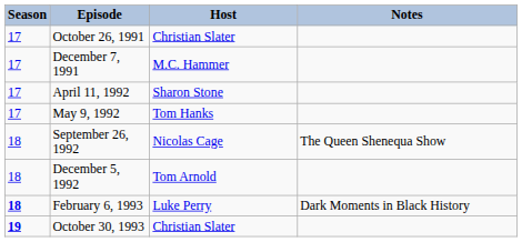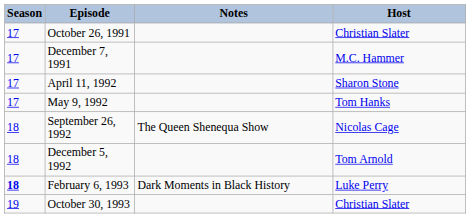columns swapped: Host <-> Notes
October 30, 1993 | Season: bold -> normal
